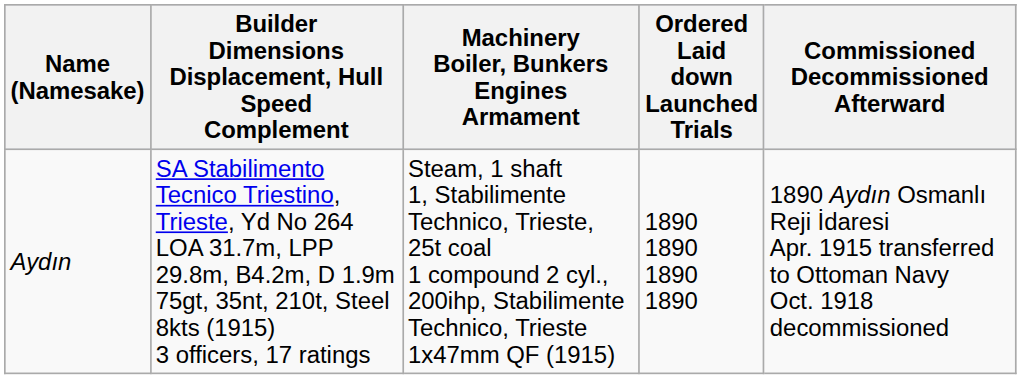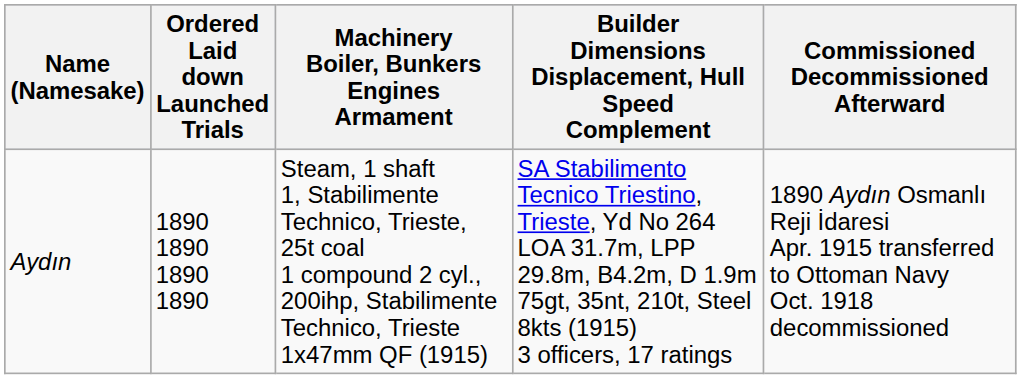columns swapped: Builder Dimensions Displacement, Hull Speed Complement <-> Ordered Laid down Launched Trials
